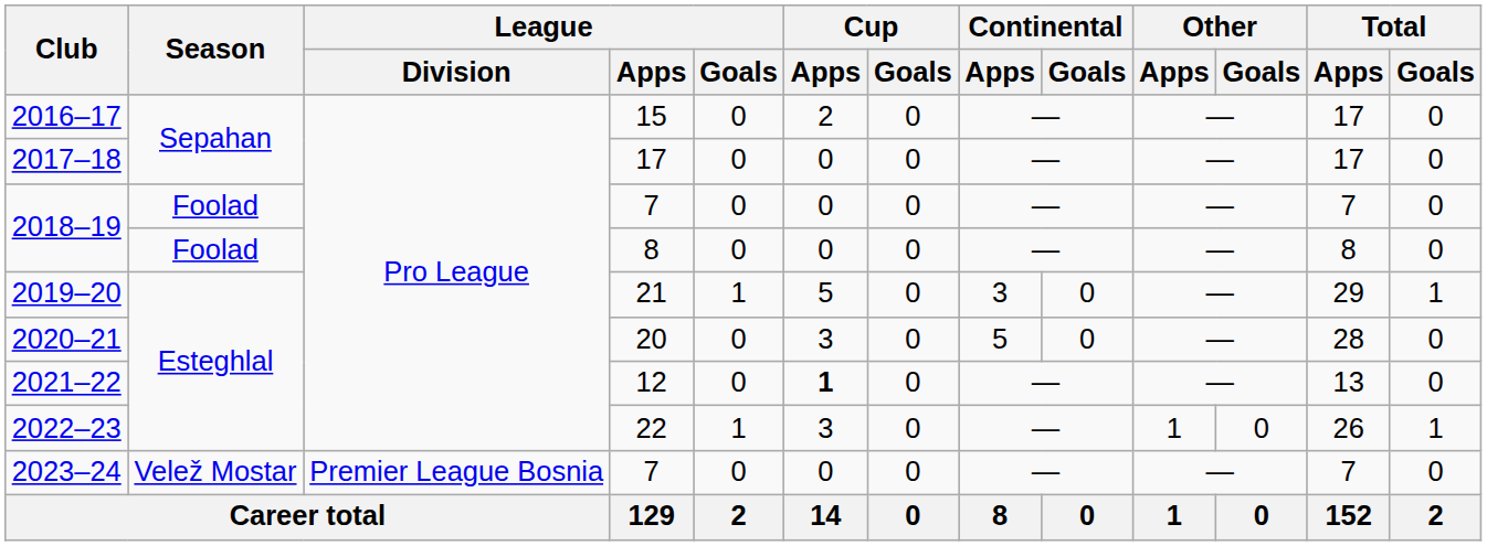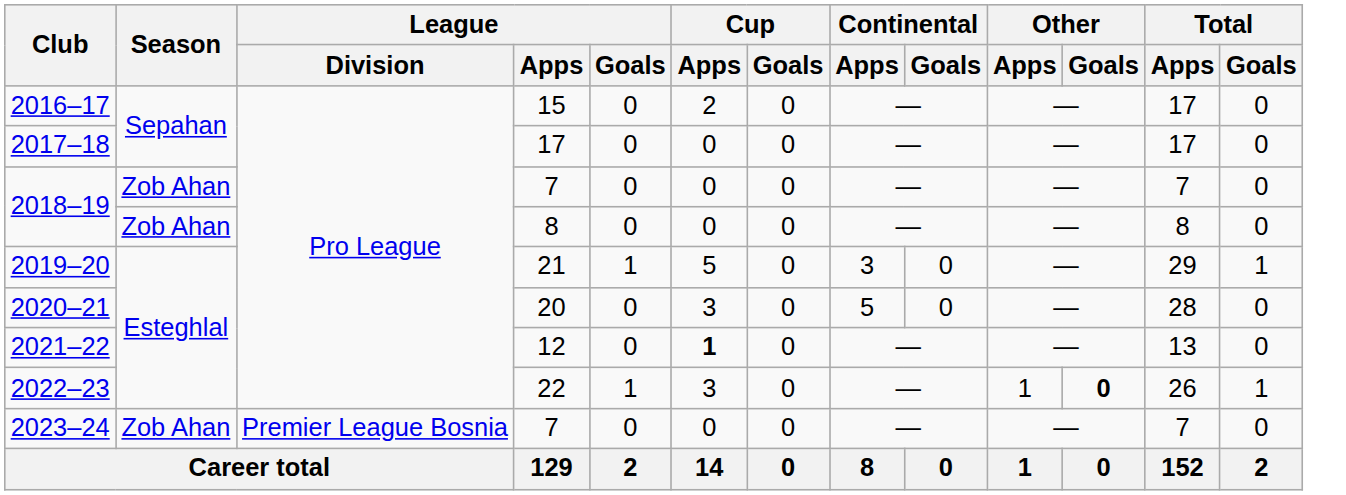2018–19 / 7 | Season: Foolad -> Zob Ahan
2018–19 / 8 | Season: Foolad -> Zob Ahan
2022–23 | Other / Goals: normal -> bold
2023–24 | Season: Velež Mostar -> Zob Ahan
